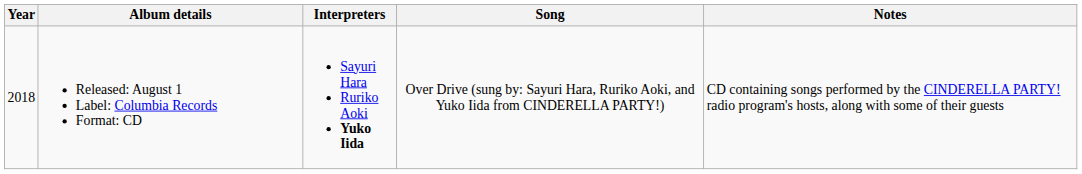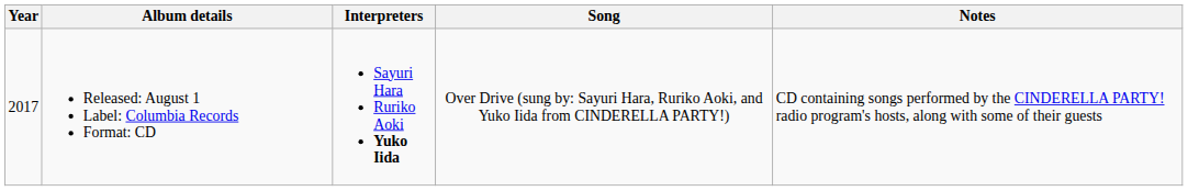Released: August 1 Label: Columbia Records Format: CD | Year: 2018 -> 2017
